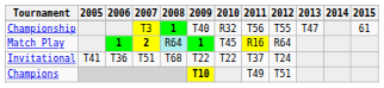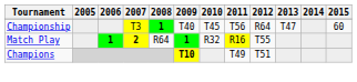Championship | 2010: R32 -> T45
Championship | 2012: T55 -> R64
Championship | 2015: 61 -> 60
Match Play | 2008: paleturquoise background -> no background
Match Play | 2010: T45 -> R32
Match Play | 2012: R64 -> T55
- row: Invitational | T41 | T36 | T51 | T68 | T22 | T22 | T37 | T24
